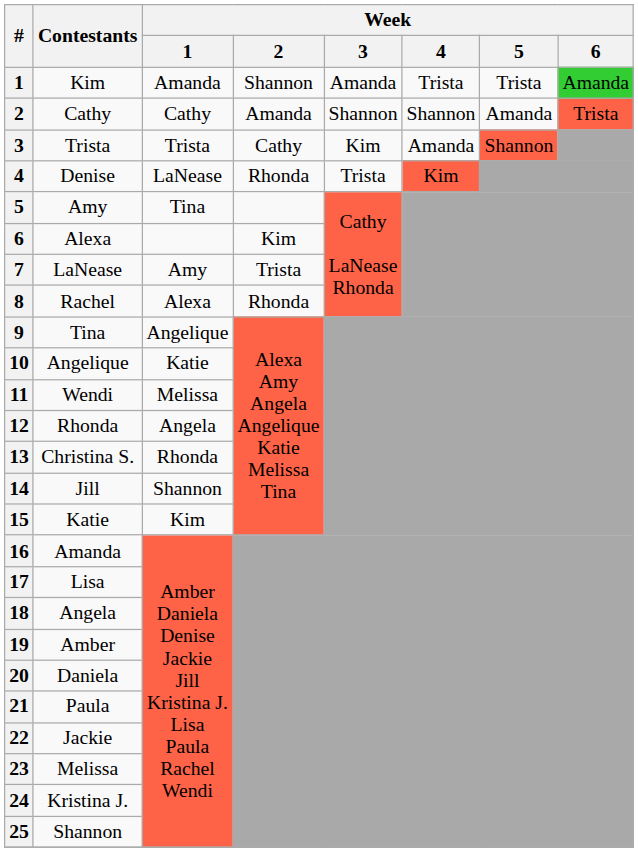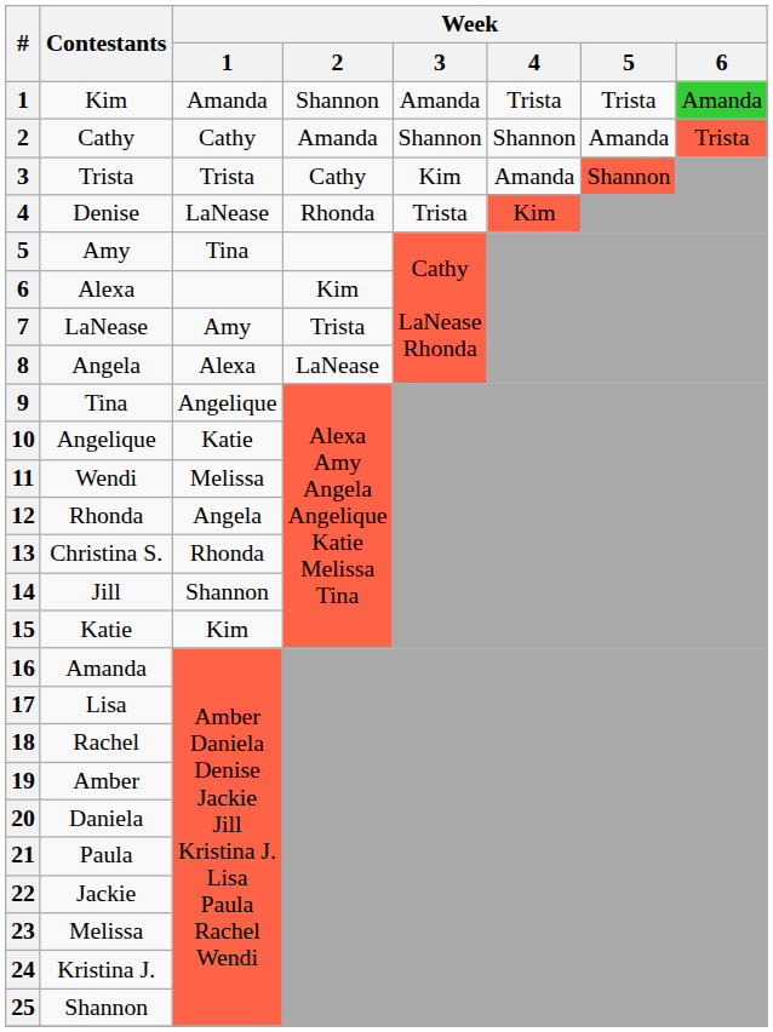8 | Contestants: Rachel -> Angela
8 | Week / 2: Rhonda -> LaNease
18 | Contestants: Angela -> Rachel
